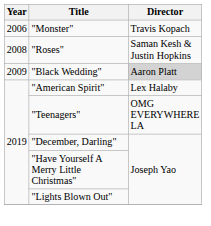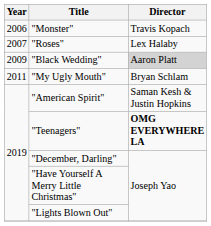"Roses" | Year: 2008 -> 2007
"Roses" | Director: Saman Kesh & Justin Hopkins -> Lex Halaby
+ row: 2011 | "My Ugly Mouth" | Bryan Schlam
"American Spirit" | Director: Lex Halaby -> Saman Kesh & Justin Hopkins
"Teenagers" | Director: normal -> bold
